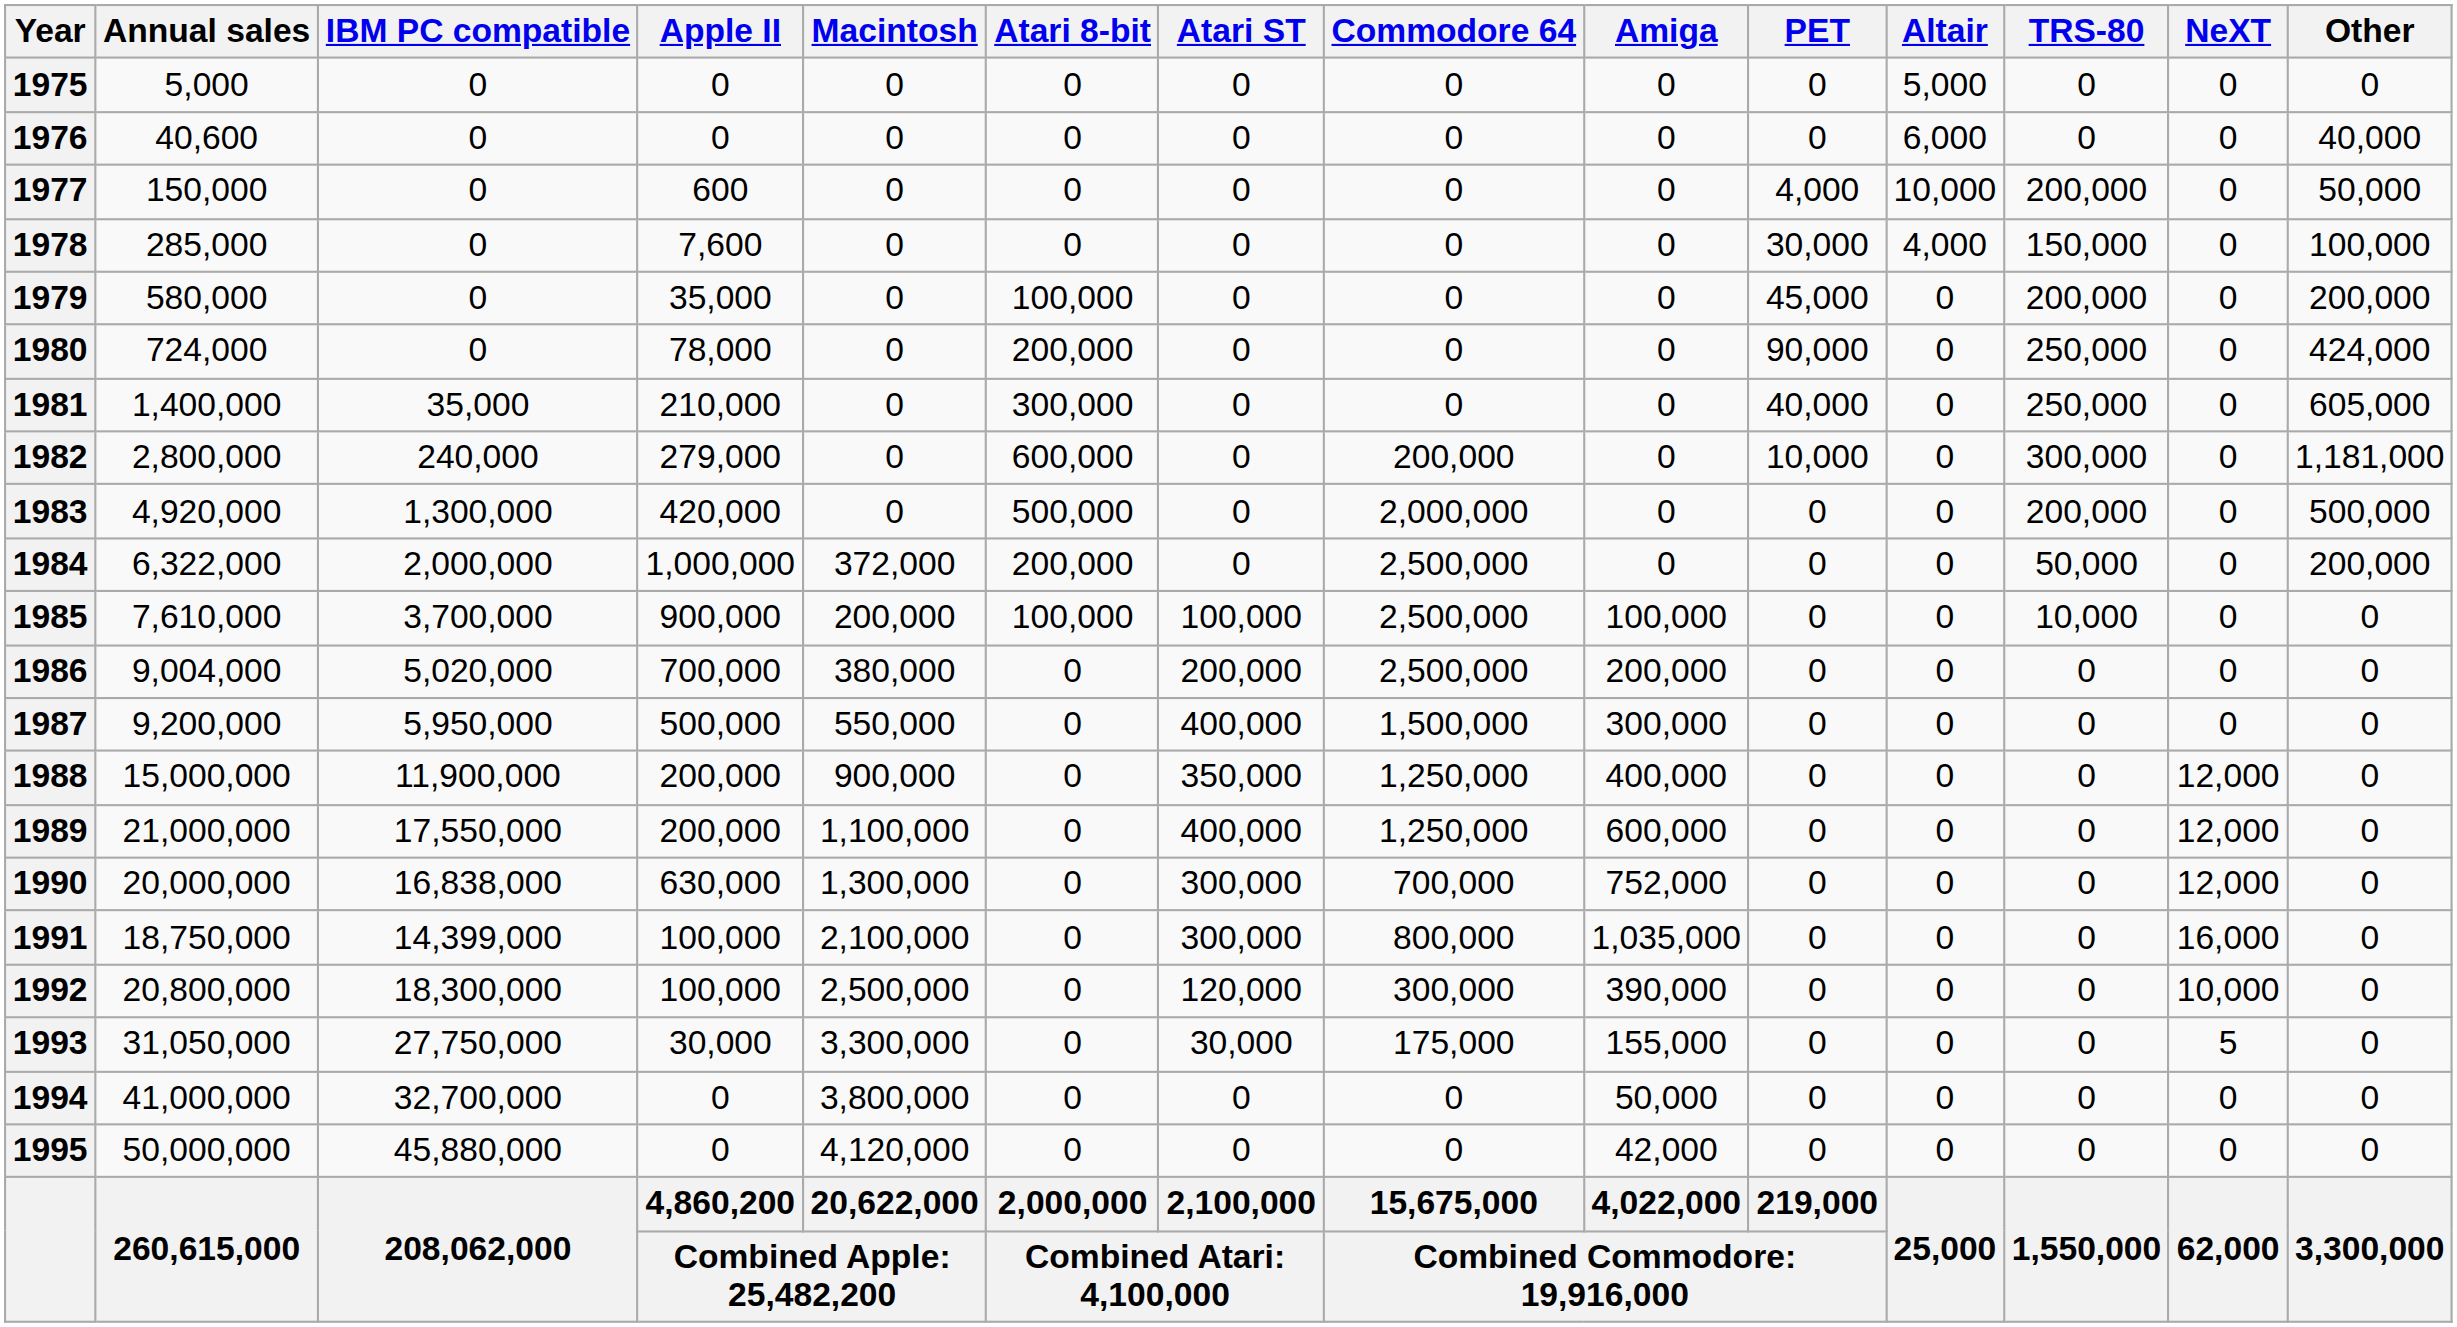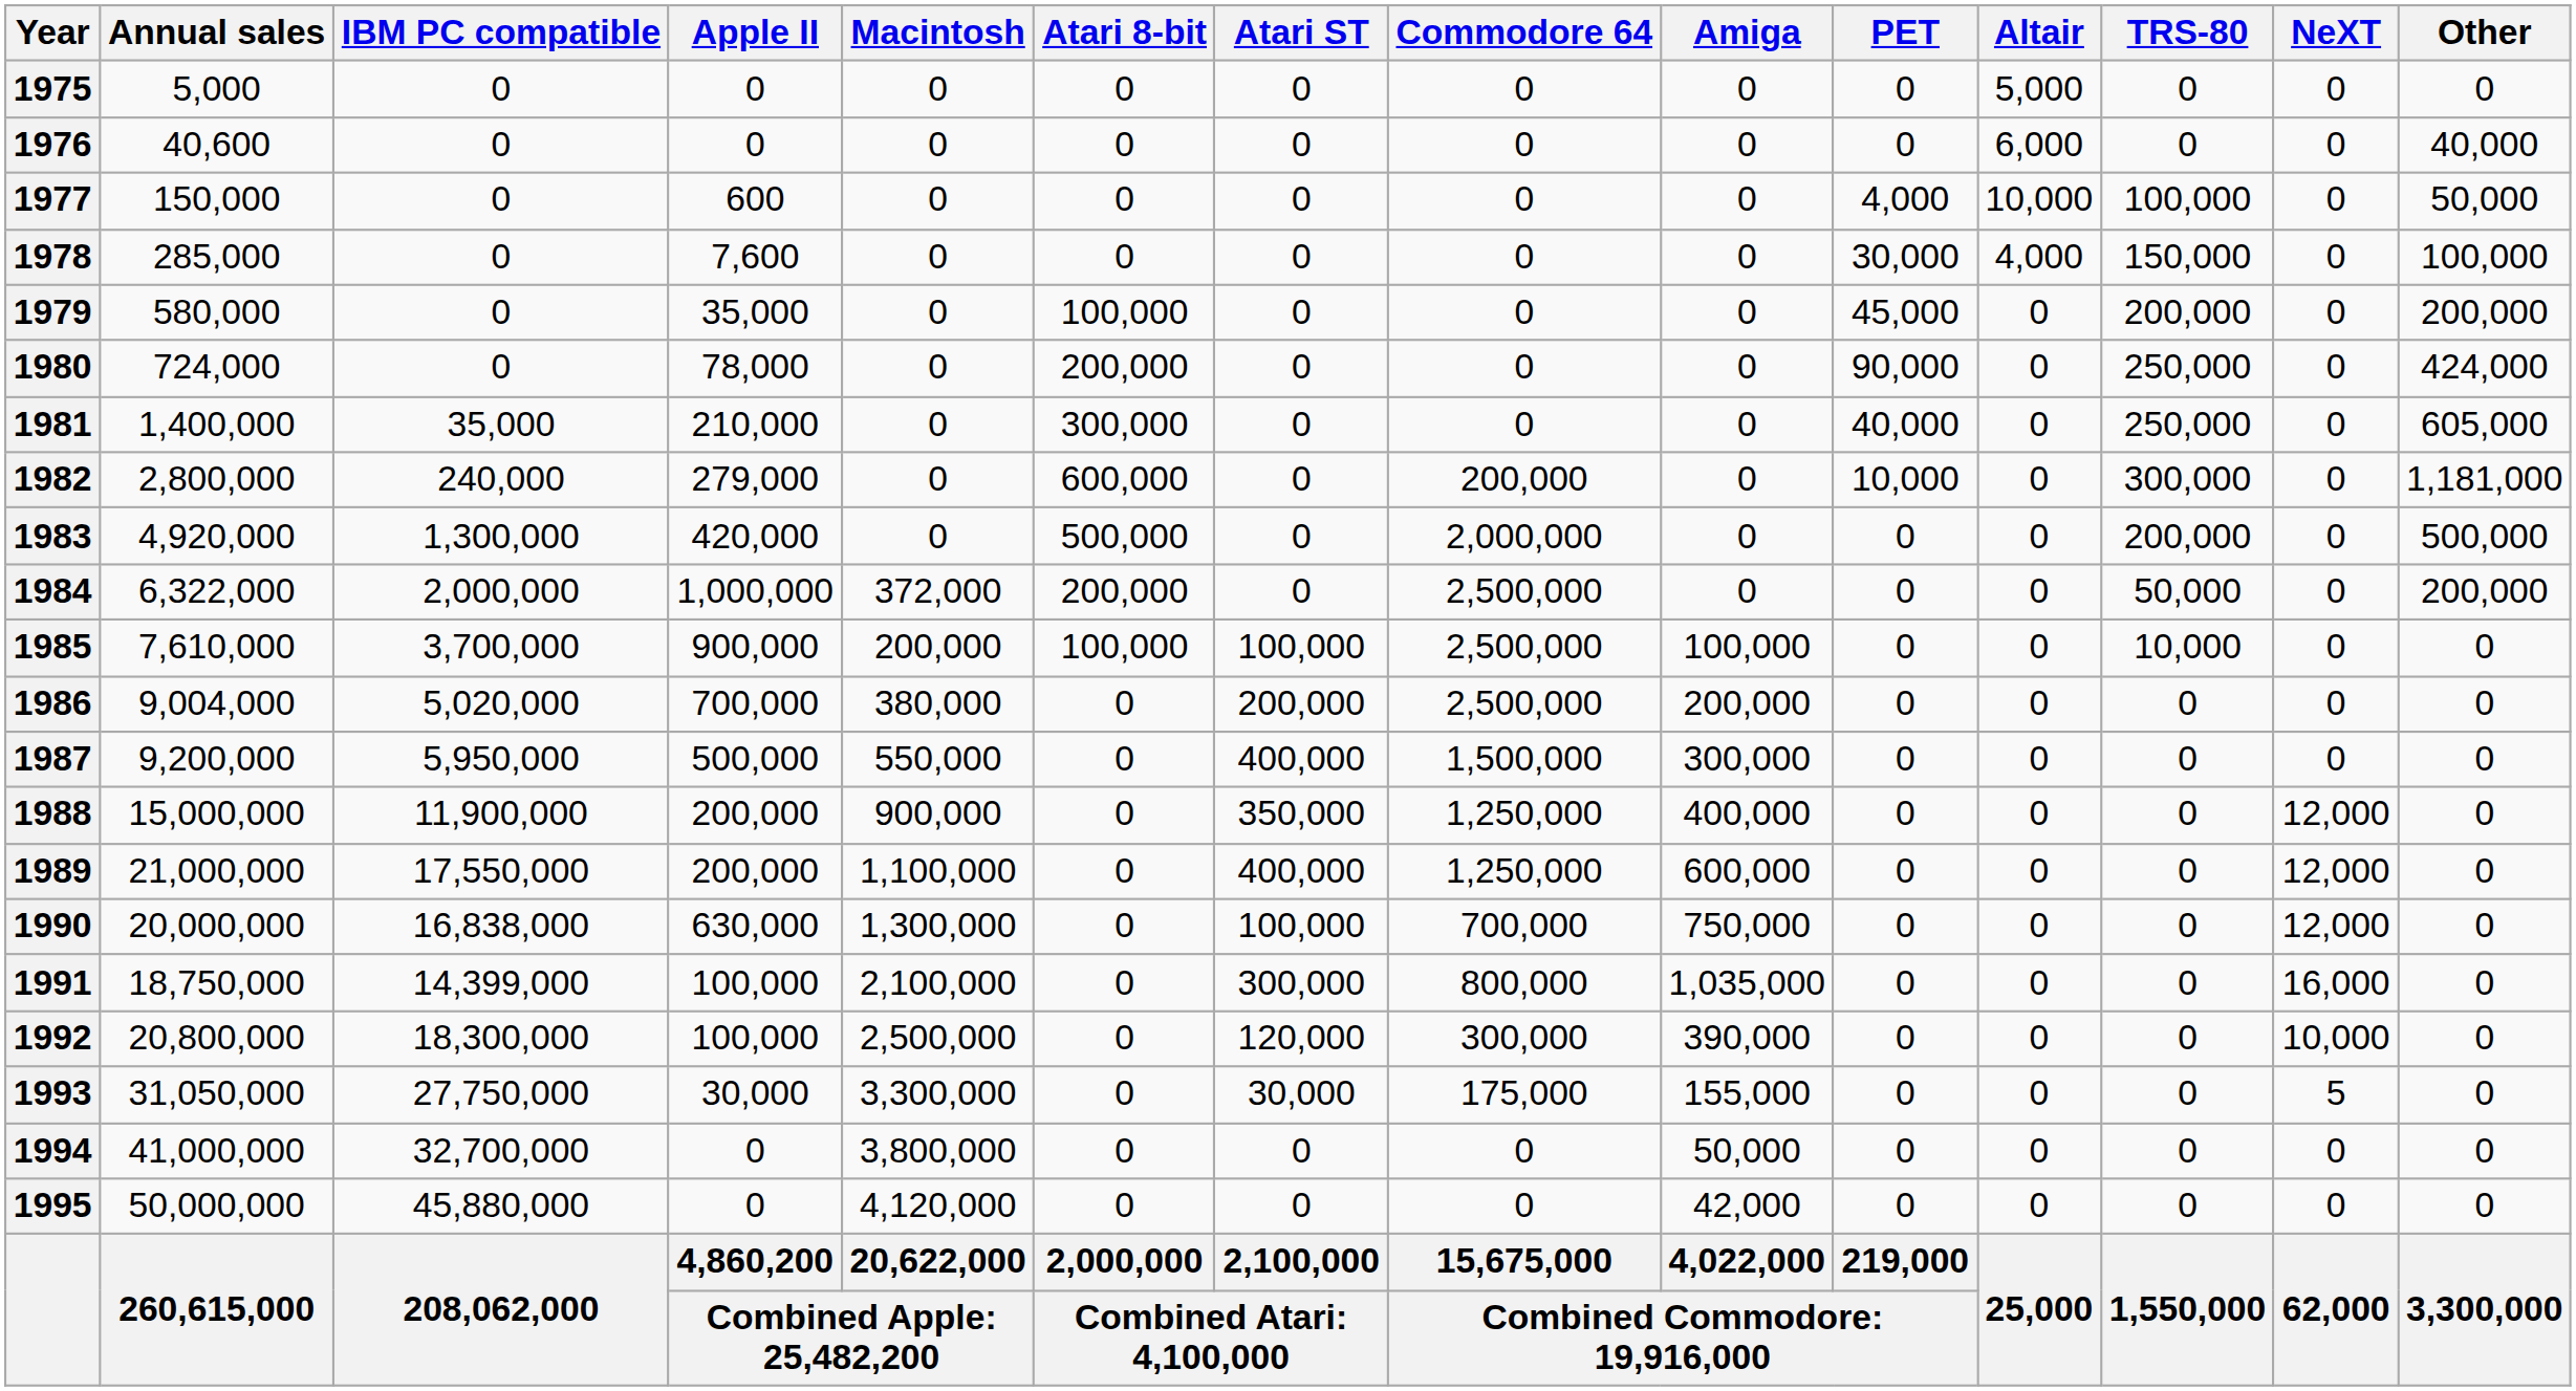1977 | TRS-80: 200,000 -> 100,000
1990 | Atari ST: 300,000 -> 100,000
1990 | Amiga: 752,000 -> 750,000
